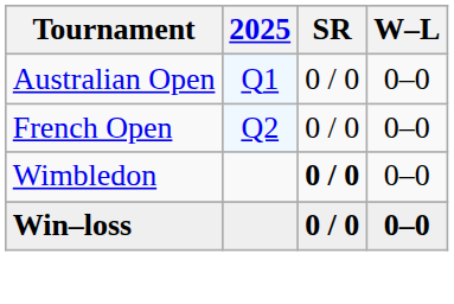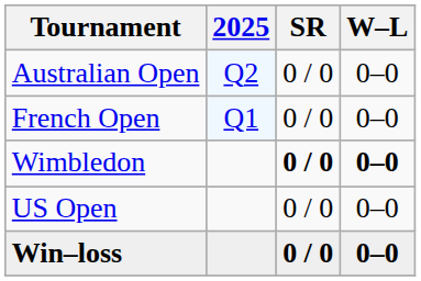Australian Open | 2025: Q1 -> Q2
French Open | 2025: Q2 -> Q1
Wimbledon | W–L: normal -> bold
+ row: US Open | 0 / 0 | 0–0
